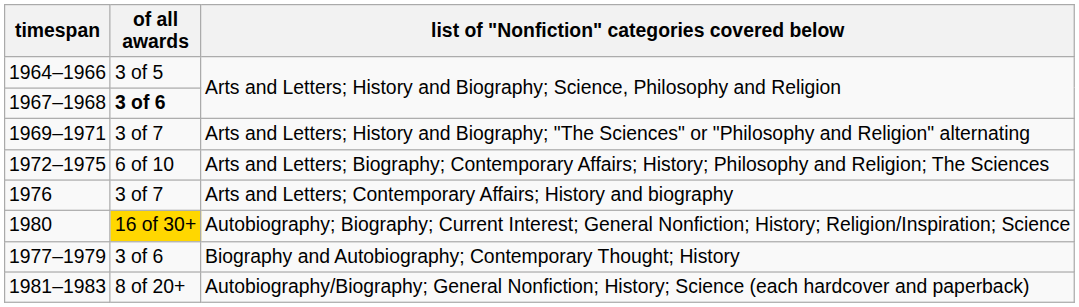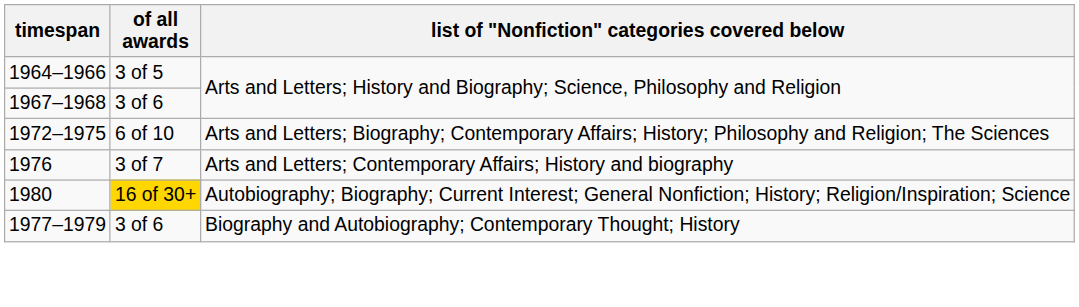1967–1968 | of all awards: bold -> normal
- row: 1969–1971 | 3 of 7 | Arts and Letters; History and Biography; "The Sciences" or "Philosophy and Religion" alternating
- row: 1981–1983 | 8 of 20+ | Autobiography/Biography; General Nonfiction; History; Science (each hardcover and paperback)
